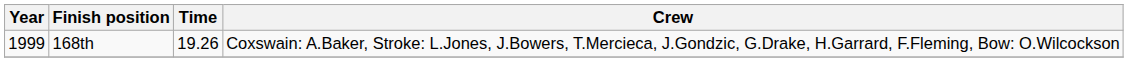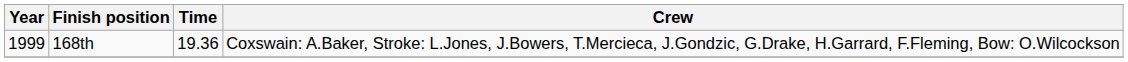168th | Time: 19.26 -> 19.36
